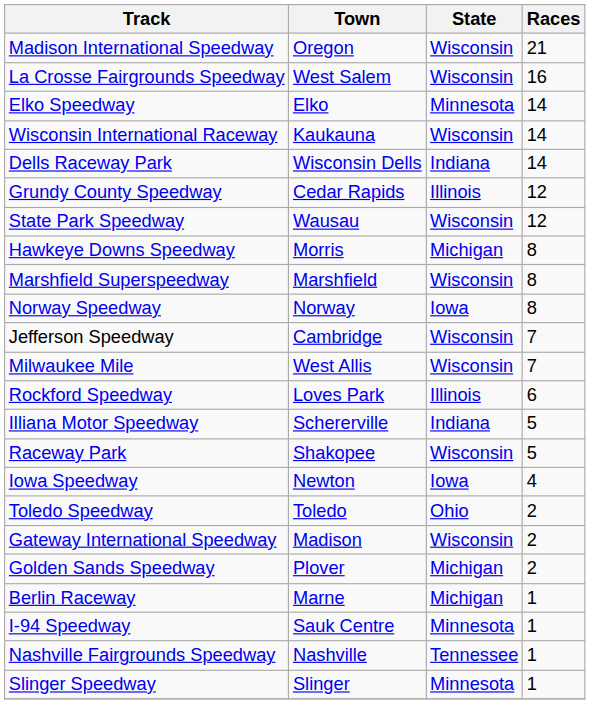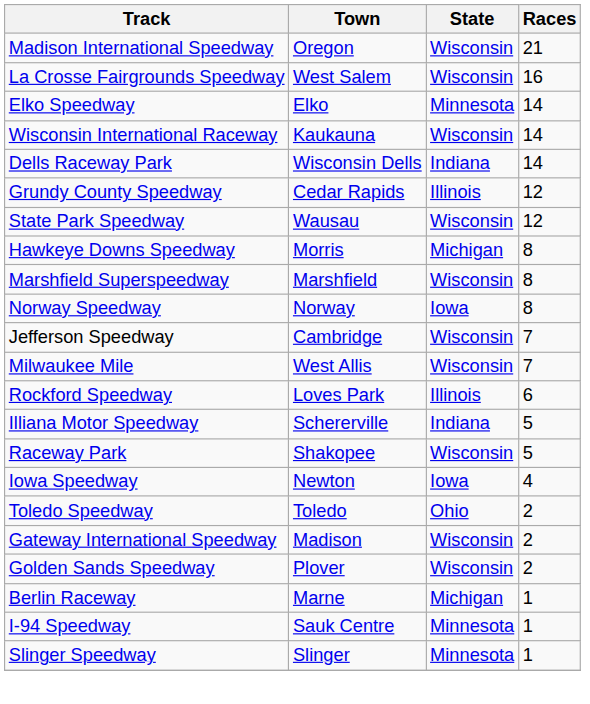Golden Sands Speedway | State: Michigan -> Wisconsin
- row: Nashville Fairgrounds Speedway | Nashville | Tennessee | 1
